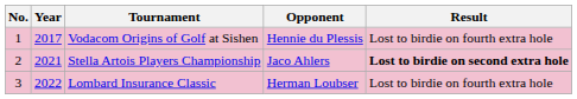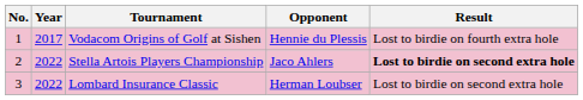Stella Artois Players Championship | Year: 2021 -> 2022
Lombard Insurance Classic | Result: Lost to birdie on fourth extra hole -> Lost to birdie on second extra hole
